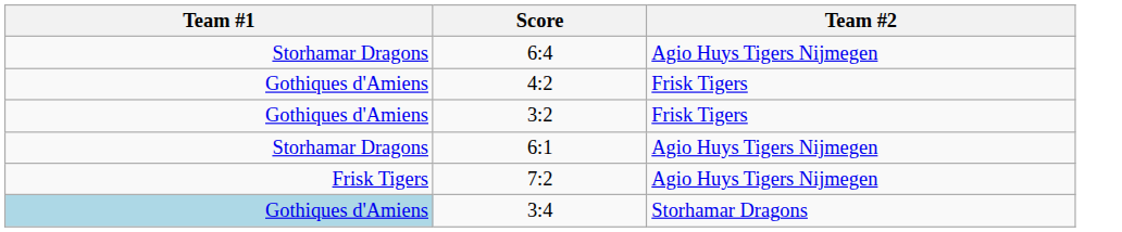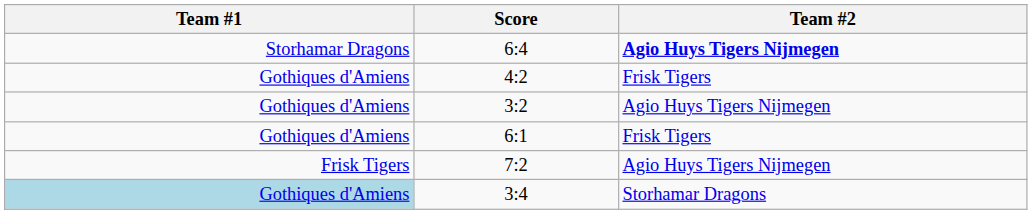6:4 | Team #2: normal -> bold
3:2 | Team #2: Frisk Tigers -> Agio Huys Tigers Nijmegen
6:1 | Team #1: Storhamar Dragons -> Gothiques d'Amiens
6:1 | Team #2: Agio Huys Tigers Nijmegen -> Frisk Tigers
